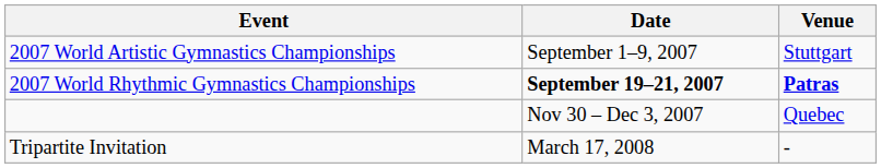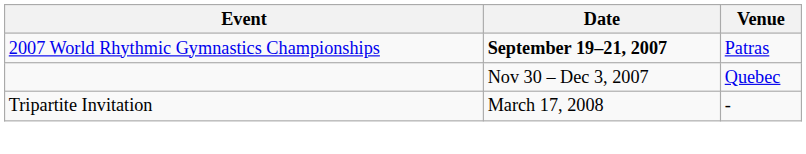- row: 2007 World Artistic Gymnastics Championships | September 1–9, 2007 | Stuttgart
2007 World Rhythmic Gymnastics Championships | Venue: bold -> normal
